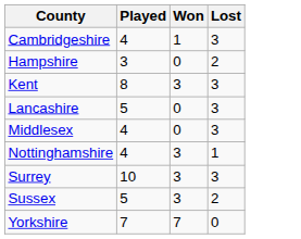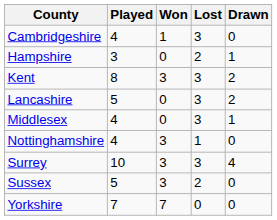+ column: Drawn | 0 | 1 | 2 | 2 | 1 | 0 | 4 | 0 | 0
